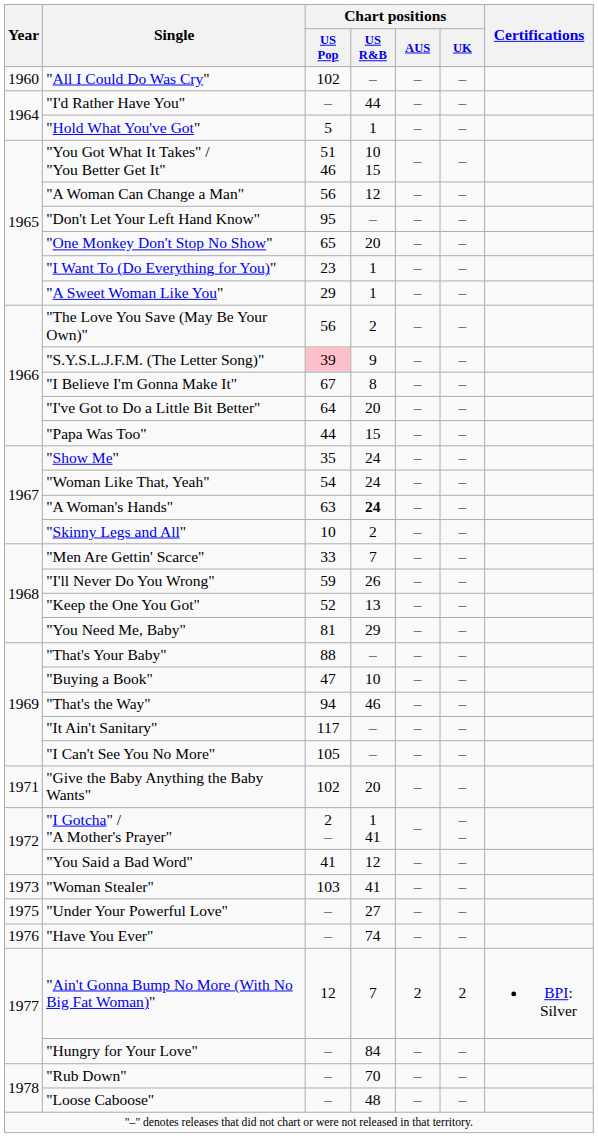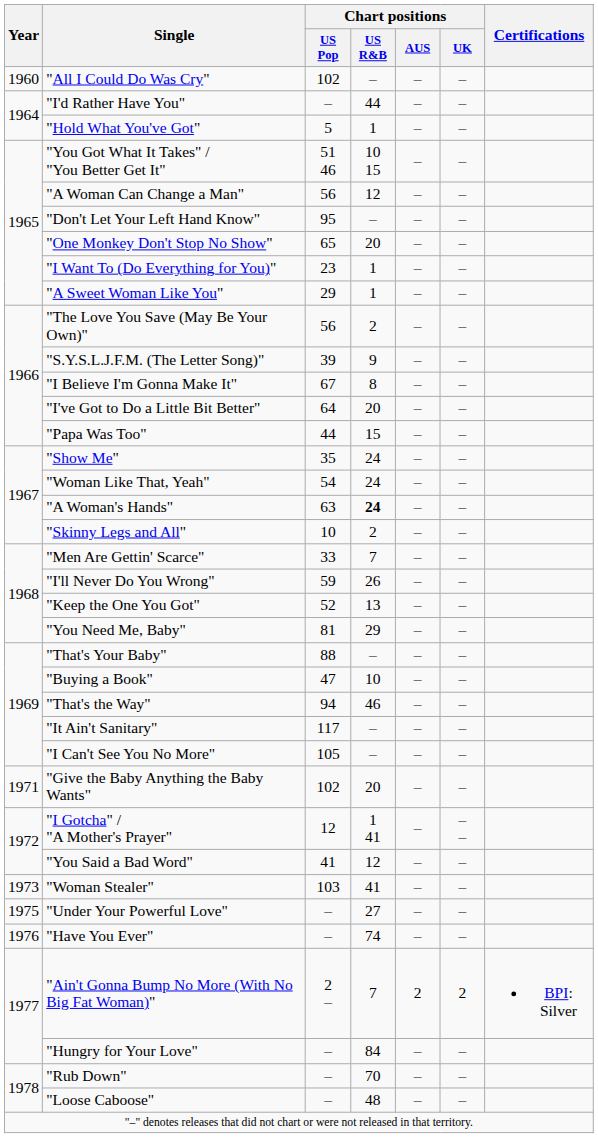"S.Y.S.L.J.F.M. (The Letter Song)" | Chart positions / US Pop: pink background -> no background
"I Gotcha" / "A Mother's Prayer" | Chart positions / US Pop: 2 – -> 12
"Ain't Gonna Bump No More (With No Big Fat Woman)" | Chart positions / US Pop: 12 -> 2 –
